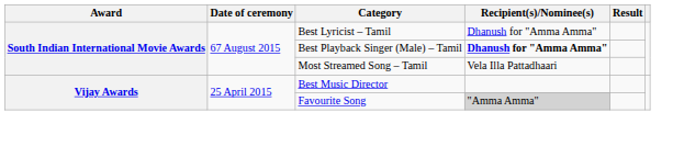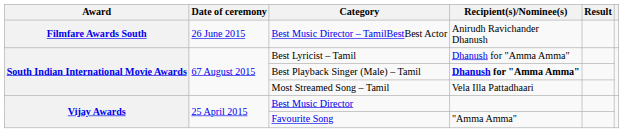+ row: Filmfare Awards South | 26 June 2015 | Best Music Director – TamilBestBest Actor | Anirudh Ravichander Dhanush
Favourite Song | Recipient(s)/Nominee(s): lightgrey background -> no background
